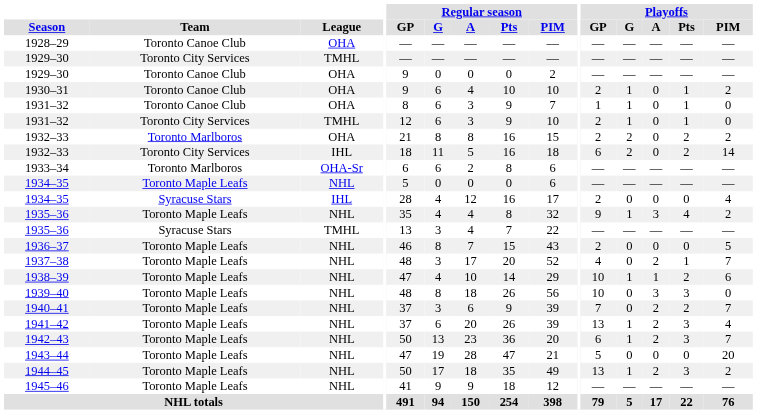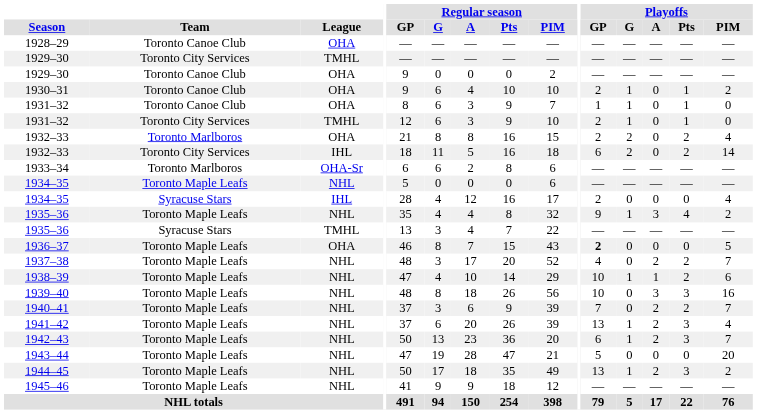1932–33 / Toronto Marlboros | Playoffs / PIM: 2 -> 4
1936–37 | League: NHL -> OHA
1936–37 | Playoffs / GP: normal -> bold
1937–38 | Playoffs / Pts: 1 -> 2
1939–40 | Playoffs / PIM: 0 -> 16
